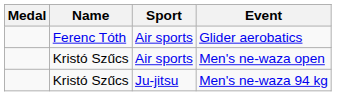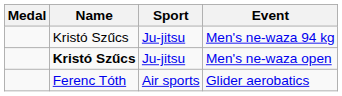rows swapped: Glider aerobatics <-> Men's ne-waza 94 kg
Men's ne-waza open | Name: normal -> bold
Men's ne-waza open | Sport: Air sports -> Ju-jitsu
